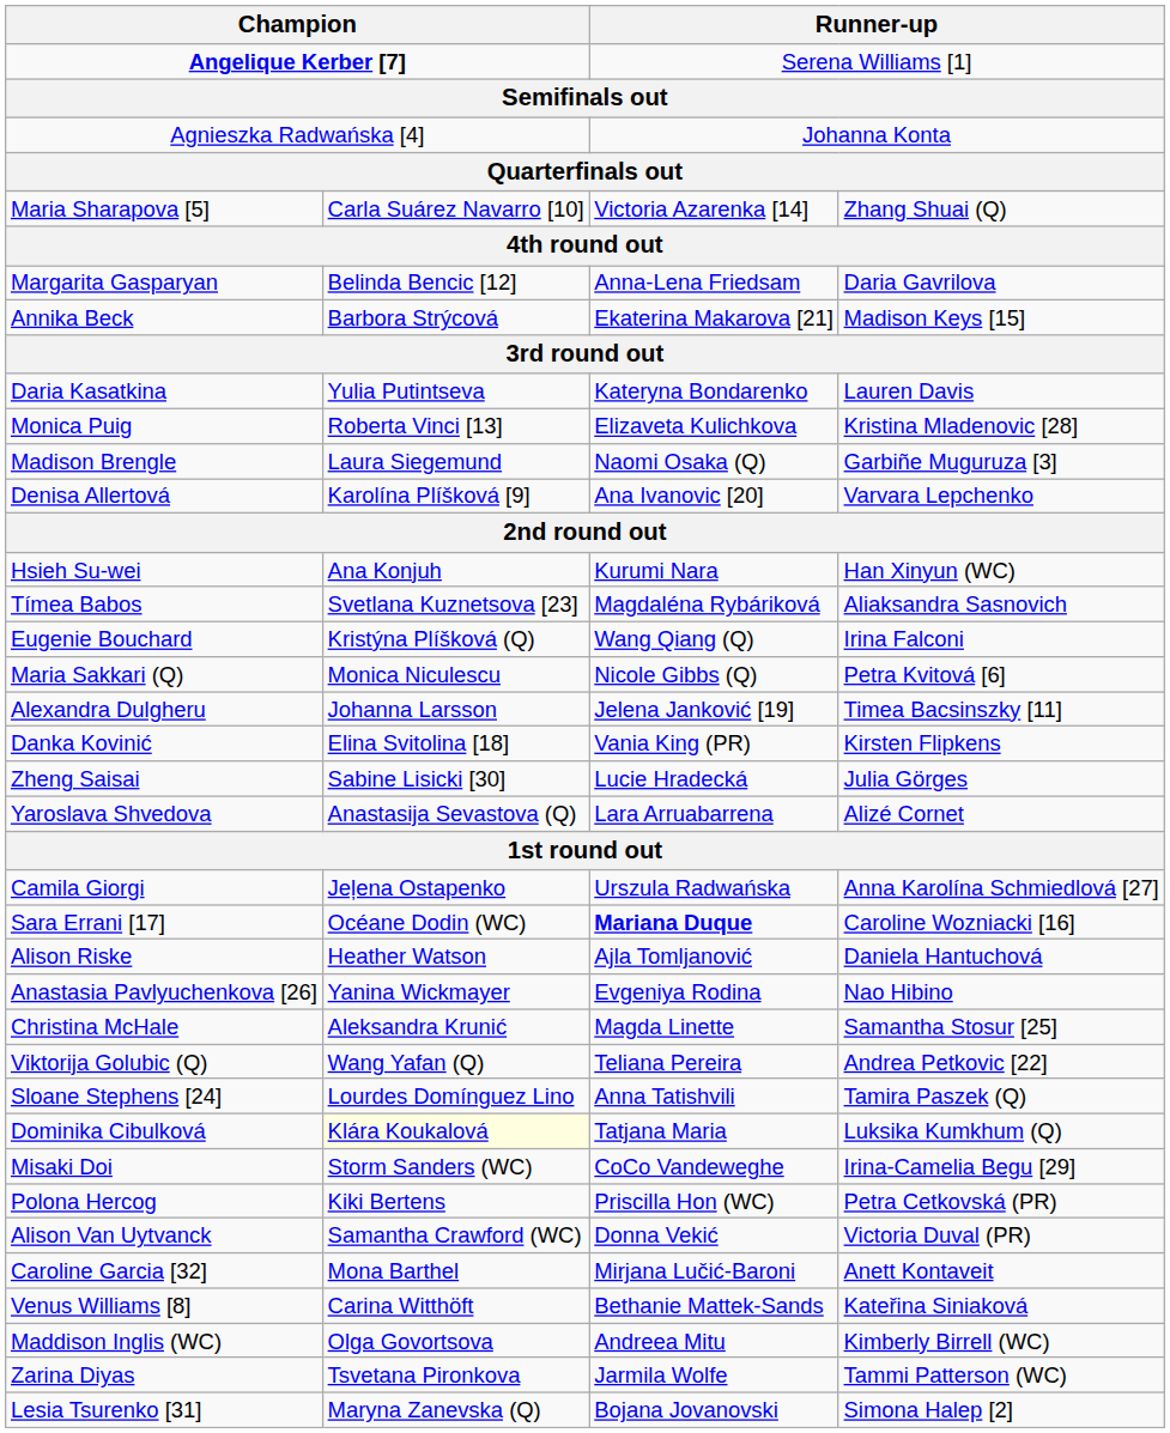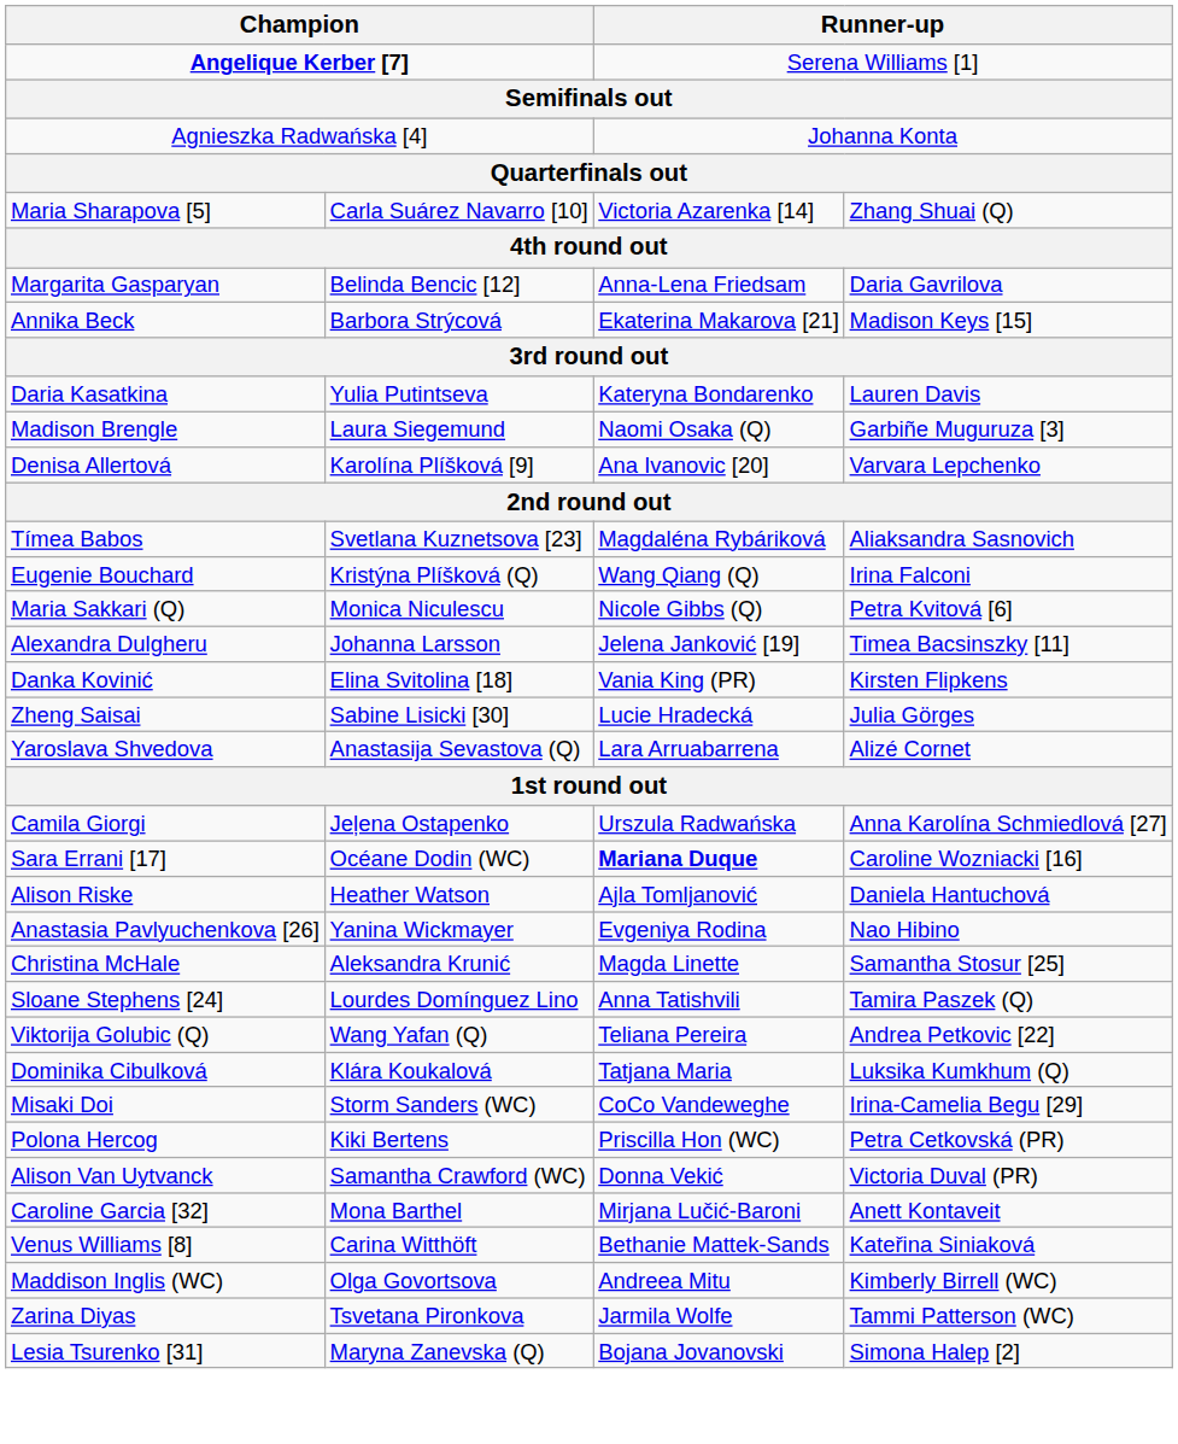- row: Monica Puig | Roberta Vinci [13] | Elizaveta Kulichkova | Kristina Mladenovic [28]
- row: Hsieh Su-wei | Ana Konjuh | Kurumi Nara | Han Xinyun (WC)
rows swapped: Sloane Stephens [24] <-> Viktorija Golubic (Q)
Dominika Cibulková | column 2: lightyellow background -> no background
